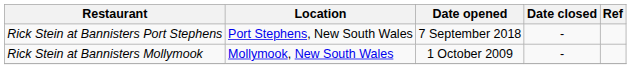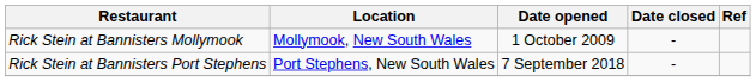rows swapped: Rick Stein at Bannisters Mollymook <-> Rick Stein at Bannisters Port Stephens
